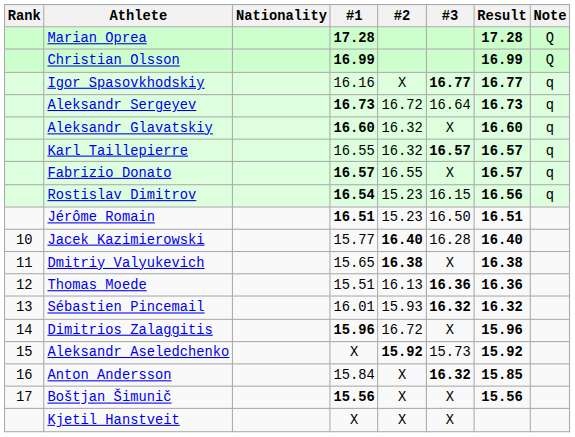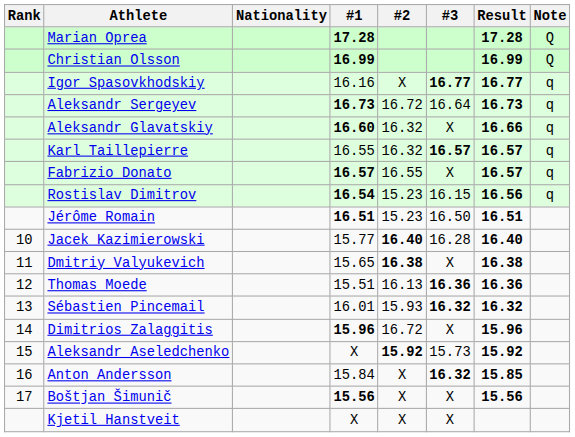Aleksandr Glavatskiy | Result: 16.60 -> 16.66
